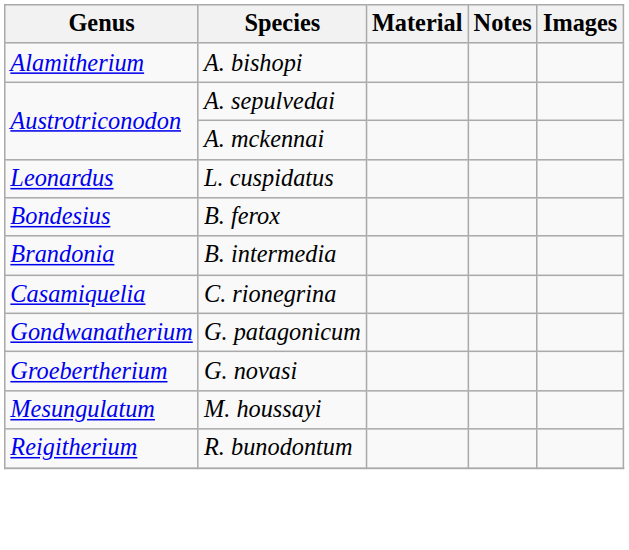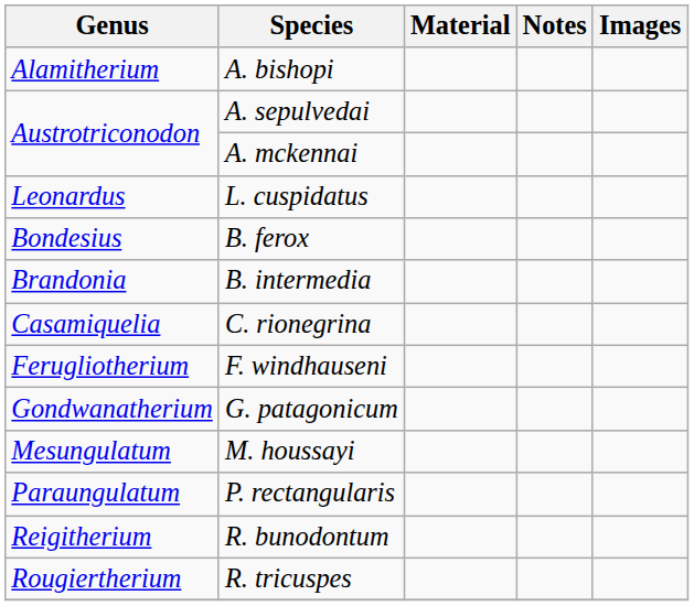+ row: Ferugliotherium | F. windhauseni
- row: Groebertherium | G. novasi
+ row: Paraungulatum | P. rectangularis
+ row: Rougiertherium | R. tricuspes
